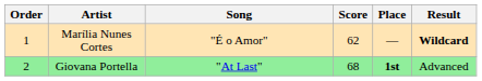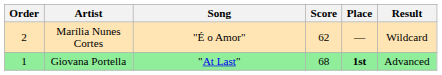Marília Nunes Cortes | Order: 1 -> 2
Marília Nunes Cortes | Result: bold -> normal
Giovana Portella | Order: 2 -> 1
